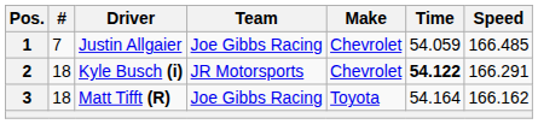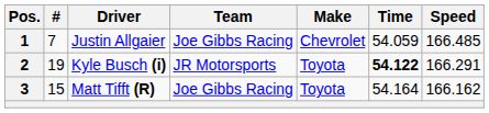2 | #: 18 -> 19
2 | Make: Chevrolet -> Toyota
3 | #: 18 -> 15
